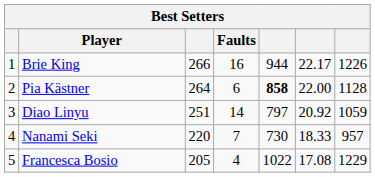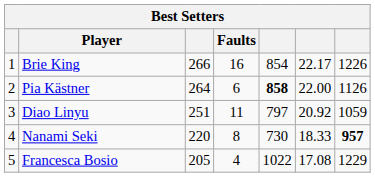Brie King | column 5: 944 -> 854
Pia Kästner | column 7: 1128 -> 1126
Diao Linyu | Faults: 14 -> 11
Nanami Seki | Faults: 7 -> 8
Nanami Seki | column 7: normal -> bold
